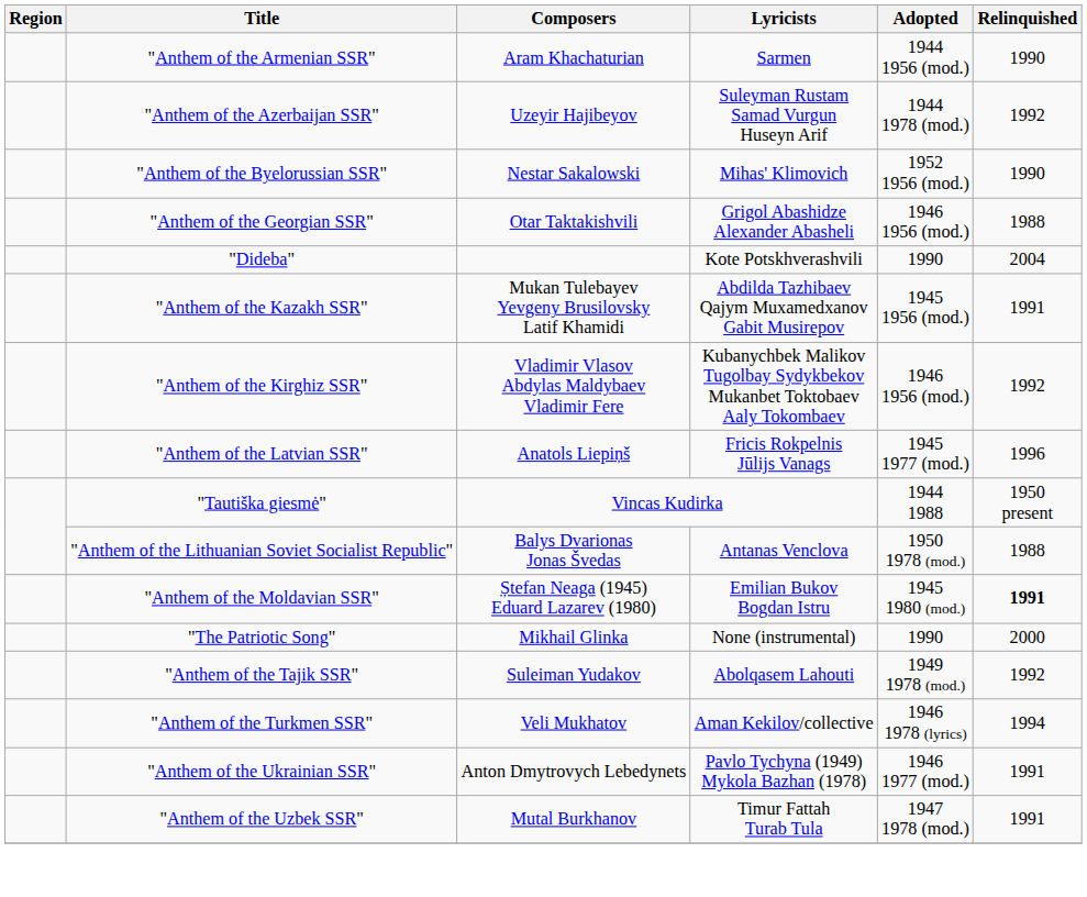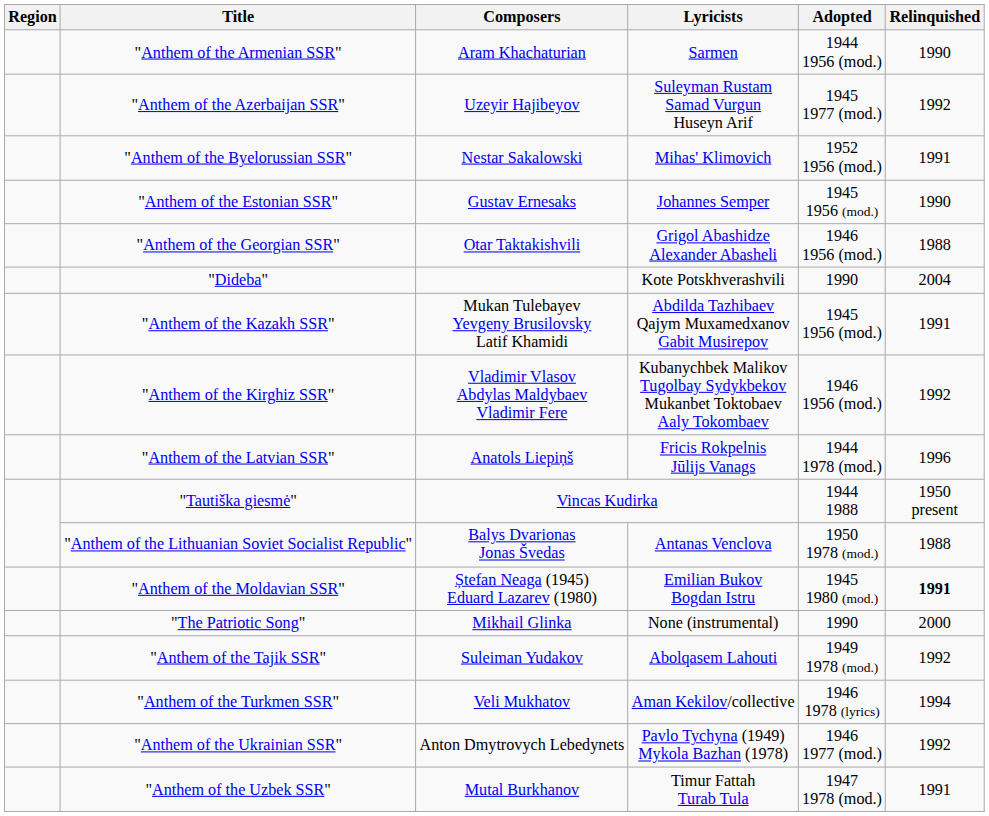"Anthem of the Azerbaijan SSR" | Adopted: 1944 1978 (mod.) -> 1945 1977 (mod.)
"Anthem of the Byelorussian SSR" | Relinquished: 1990 -> 1991
+ row: "Anthem of the Estonian SSR" | Gustav Ernesaks | Johannes Semper | 1945 1956 (mod.) | 1990
"Anthem of the Latvian SSR" | Adopted: 1945 1977 (mod.) -> 1944 1978 (mod.)
"Anthem of the Ukrainian SSR" | Relinquished: 1991 -> 1992
